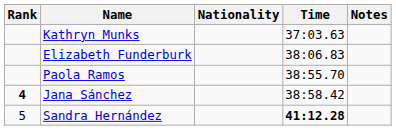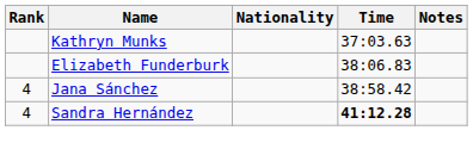- row: Paola Ramos | 38:55.70
Jana Sánchez | Rank: bold -> normal
Sandra Hernández | Rank: 5 -> 4
